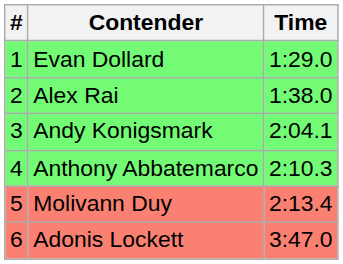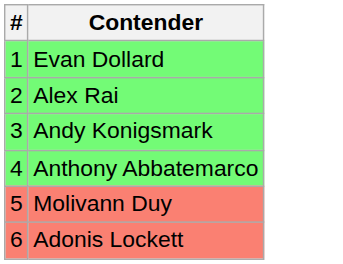- column: Time | 1:29.0 | 1:38.0 | 2:04.1 | 2:10.3 | 2:13.4 | 3:47.0
